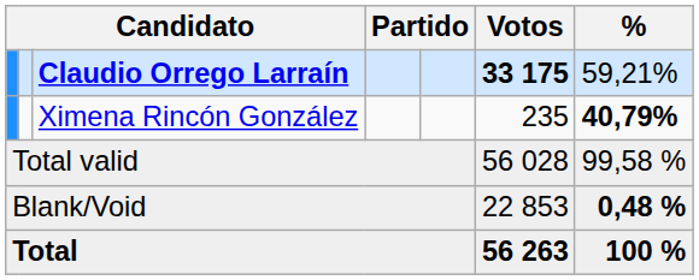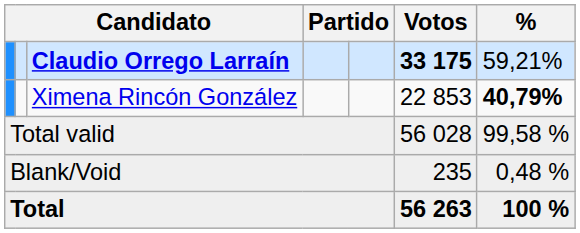Ximena Rincón González | Votos: 235 -> 22 853
Blank/Void | Votos: 22 853 -> 235
Blank/Void | %: bold -> normal
